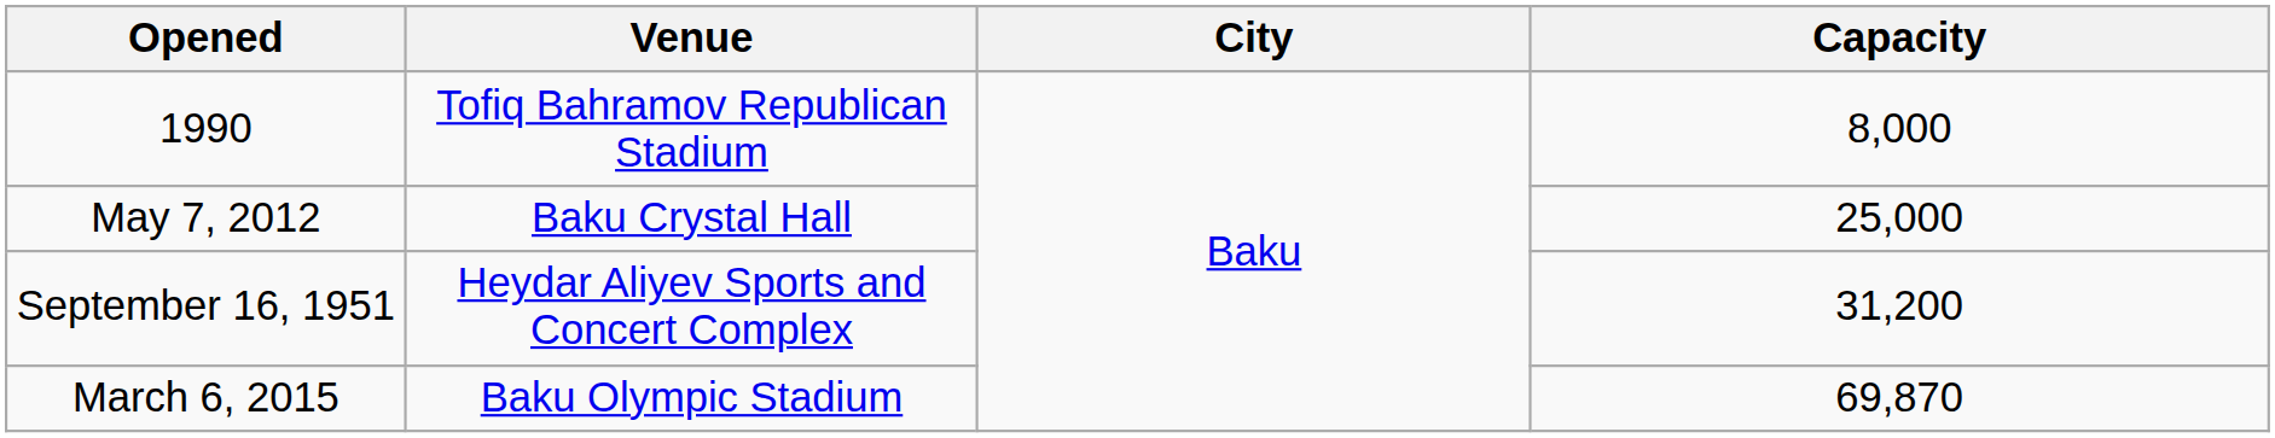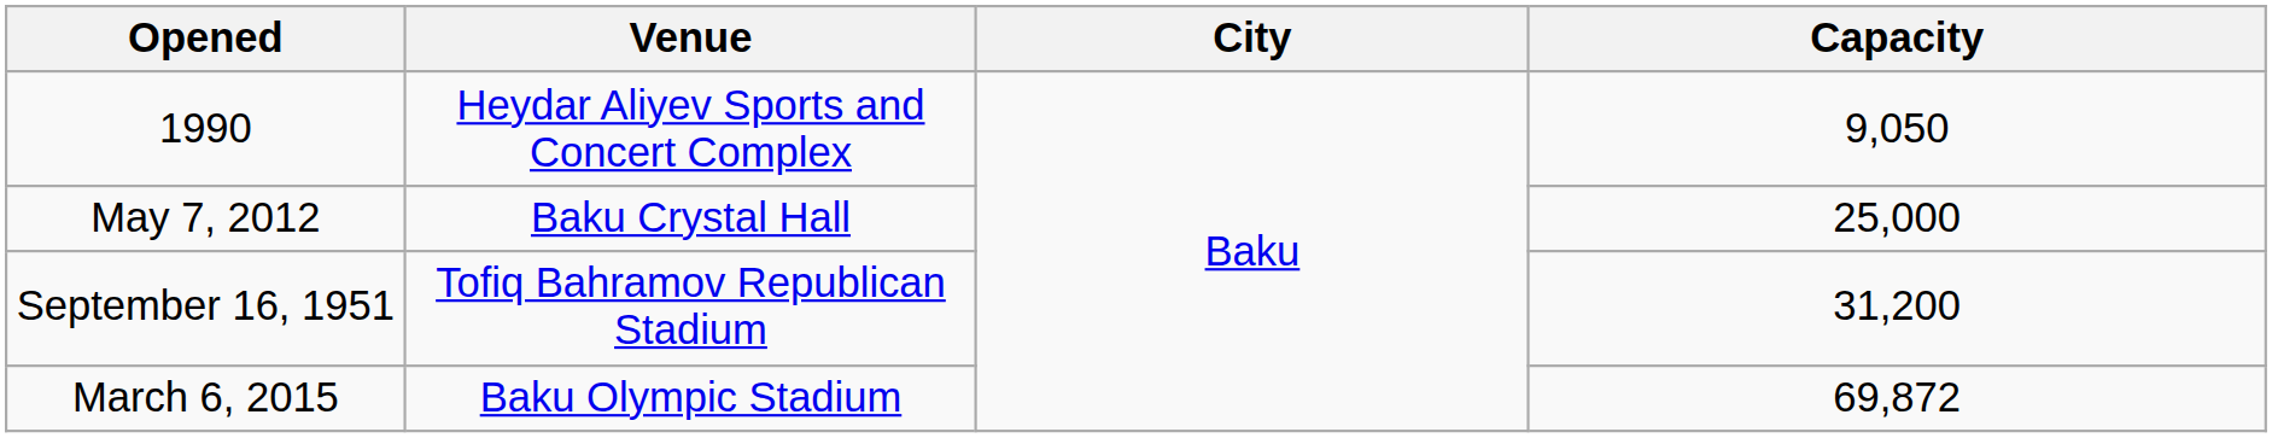1990 | Venue: Tofiq Bahramov Republican Stadium -> Heydar Aliyev Sports and Concert Complex
1990 | Capacity: 8,000 -> 9,050
September 16, 1951 | Venue: Heydar Aliyev Sports and Concert Complex -> Tofiq Bahramov Republican Stadium
March 6, 2015 | Capacity: 69,870 -> 69,872
